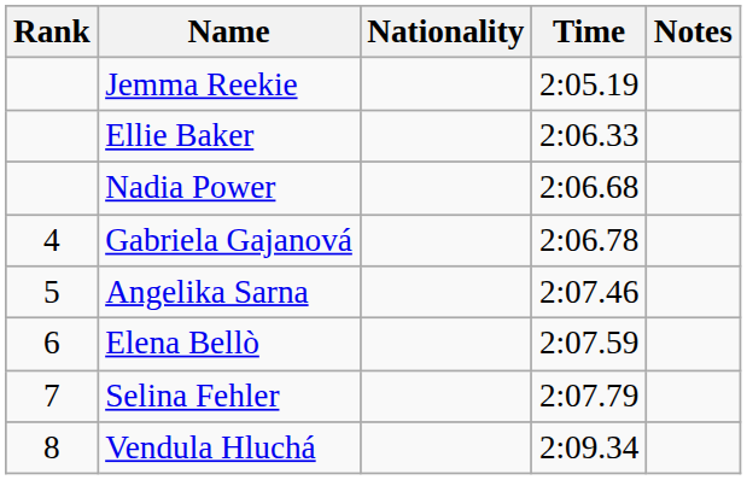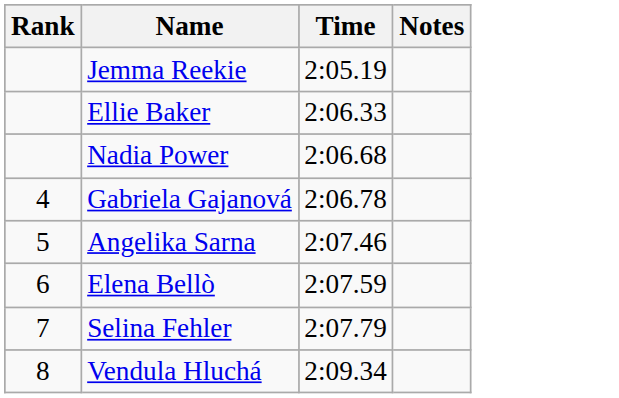- column: Nationality
